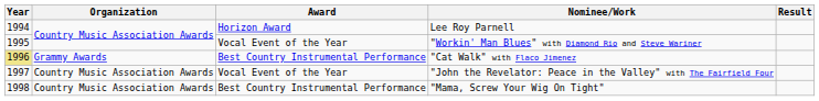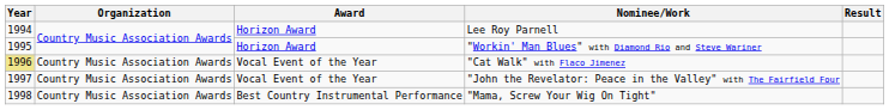"Workin' Man Blues" with Diamond Rio and Steve Wariner | Award: Vocal Event of the Year -> Horizon Award
"Cat Walk" with Flaco Jimenez | Organization: Grammy Awards -> Country Music Association Awards
"Cat Walk" with Flaco Jimenez | Award: Best Country Instrumental Performance -> Vocal Event of the Year
